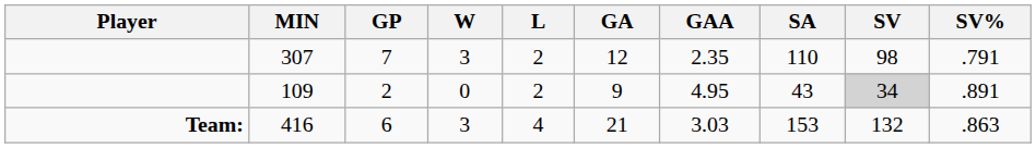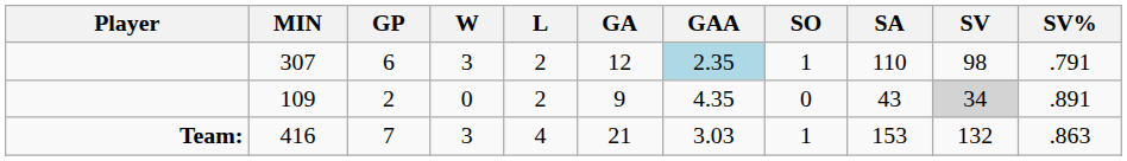+ column: SO | 1 | 0 | 1
307 | GP: 7 -> 6
307 | GAA: no background -> lightblue background
109 | GAA: 4.95 -> 4.35
416 | GP: 6 -> 7
